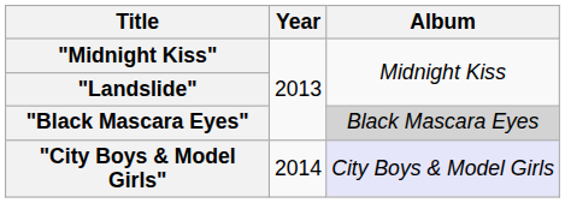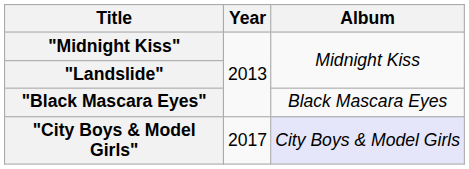"Black Mascara Eyes" | Album: lightgrey background -> no background
"City Boys & Model Girls" | Year: 2014 -> 2017
